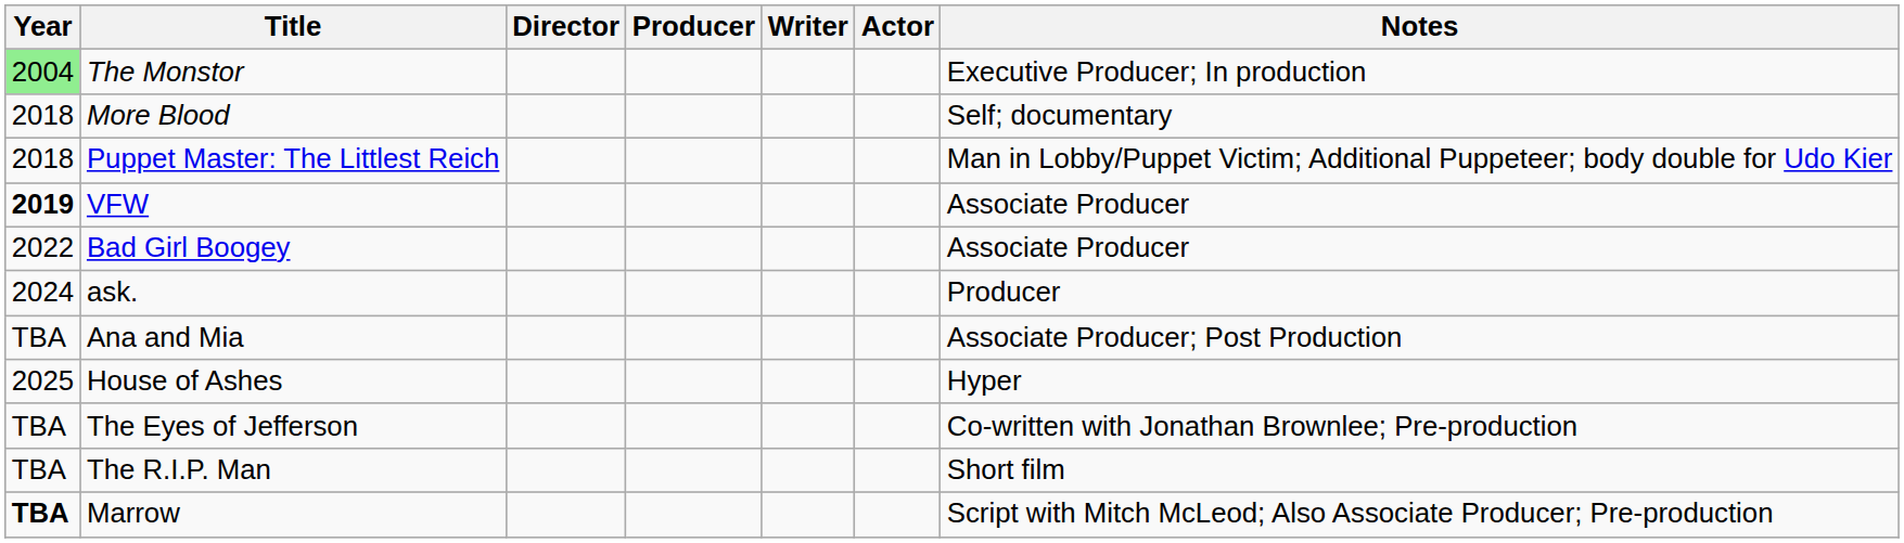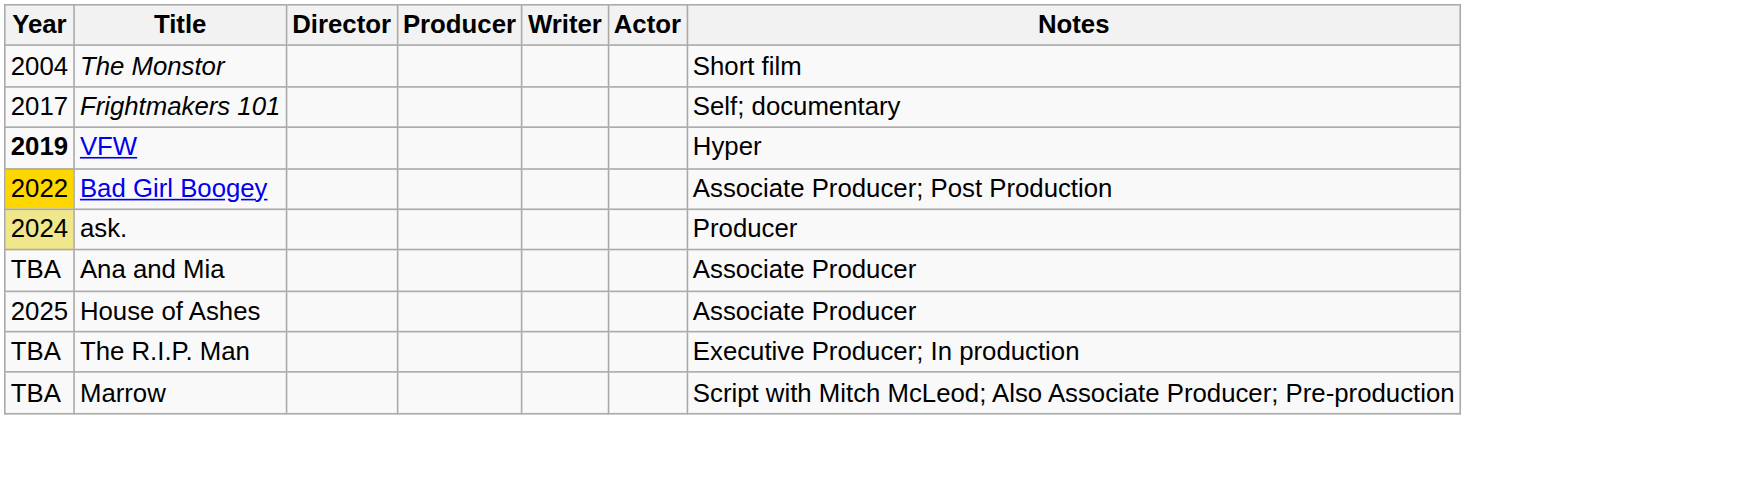The Monstor | Year: lightgreen background -> no background
The Monstor | Notes: Executive Producer; In production -> Short film
+ row: 2017 | Frightmakers 101 | Self; documentary
- row: 2018 | More Blood | Self; documentary
- row: 2018 | Puppet Master: The Littlest Reich | Man in Lobby/Puppet Victim; Additional Puppeteer; body double for Udo Kier
VFW | Notes: Associate Producer -> Hyper
Bad Girl Boogey | Year: no background -> gold background
Bad Girl Boogey | Notes: Associate Producer -> Associate Producer; Post Production
ask. | Year: no background -> khaki background
Ana and Mia | Notes: Associate Producer; Post Production -> Associate Producer
House of Ashes | Notes: Hyper -> Associate Producer
- row: TBA | The Eyes of Jefferson | Co-written with Jonathan Brownlee; Pre-production
The R.I.P. Man | Notes: Short film -> Executive Producer; In production
Marrow | Year: bold -> normal
